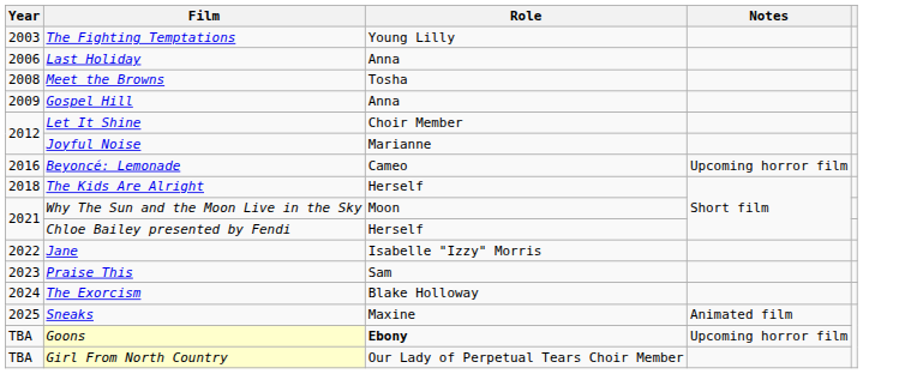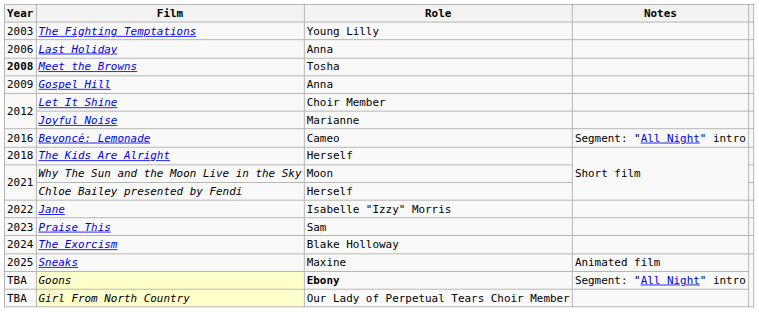Meet the Browns | Year: normal -> bold
Beyoncé: Lemonade | Notes: Upcoming horror film -> Segment: "All Night" intro
Goons | Notes: Upcoming horror film -> Segment: "All Night" intro
